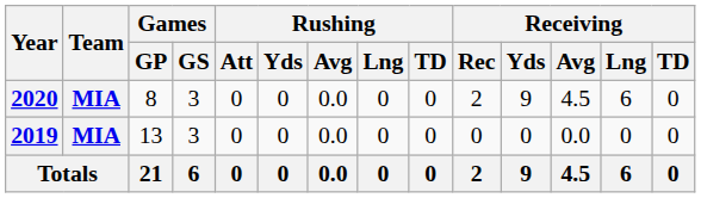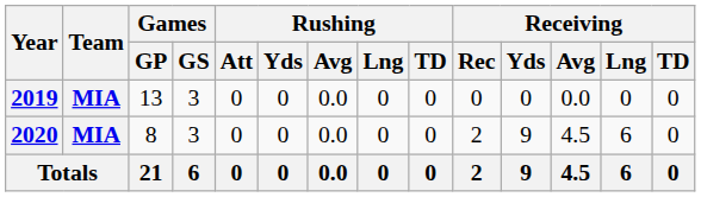rows swapped: 2019 <-> 2020
